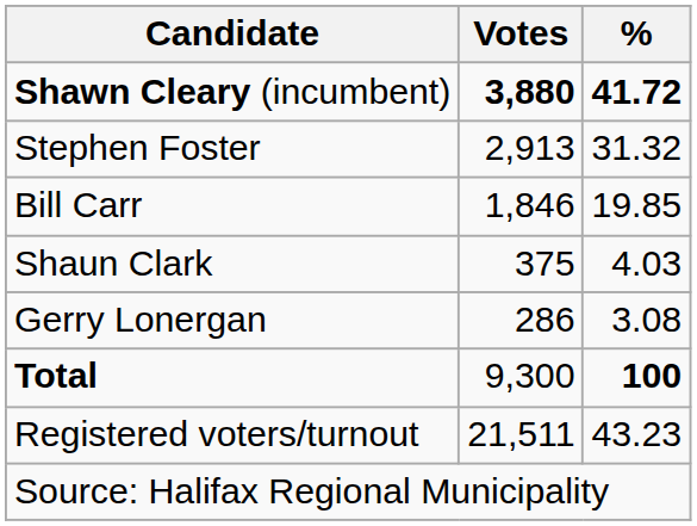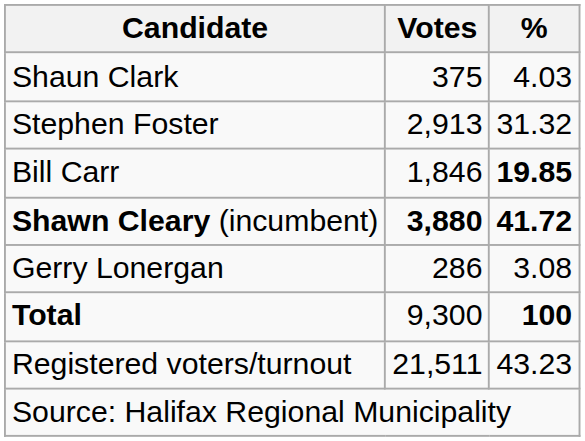rows swapped: Shawn Cleary (incumbent) <-> Shaun Clark
Bill Carr | %: normal -> bold
